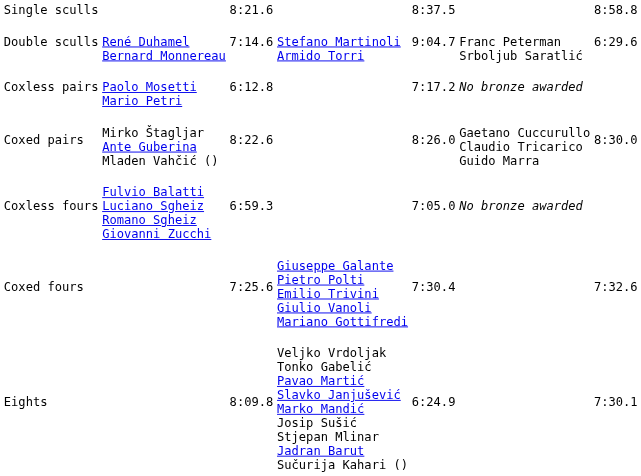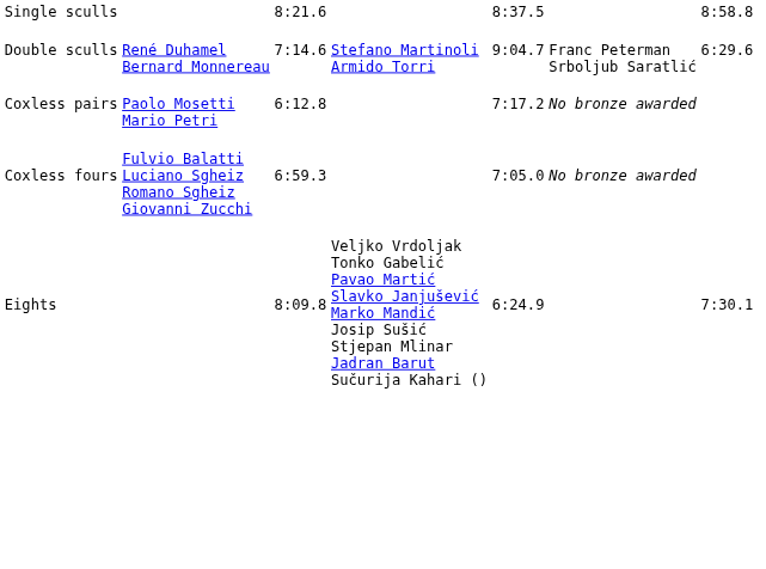- row: Coxed pairs | Mirko Štagljar Ante Guberina Mladen Vahčić () | 8:22.6 | 8:26.0 | Gaetano Cuccurullo Claudio Tricarico Guido Marra | 8:30.0
- row: Coxed fours | 7:25.6 | Giuseppe Galante Pietro Polti Emilio Trivini Giulio Vanoli Mariano Gottifredi | 7:30.4 | 7:32.6
